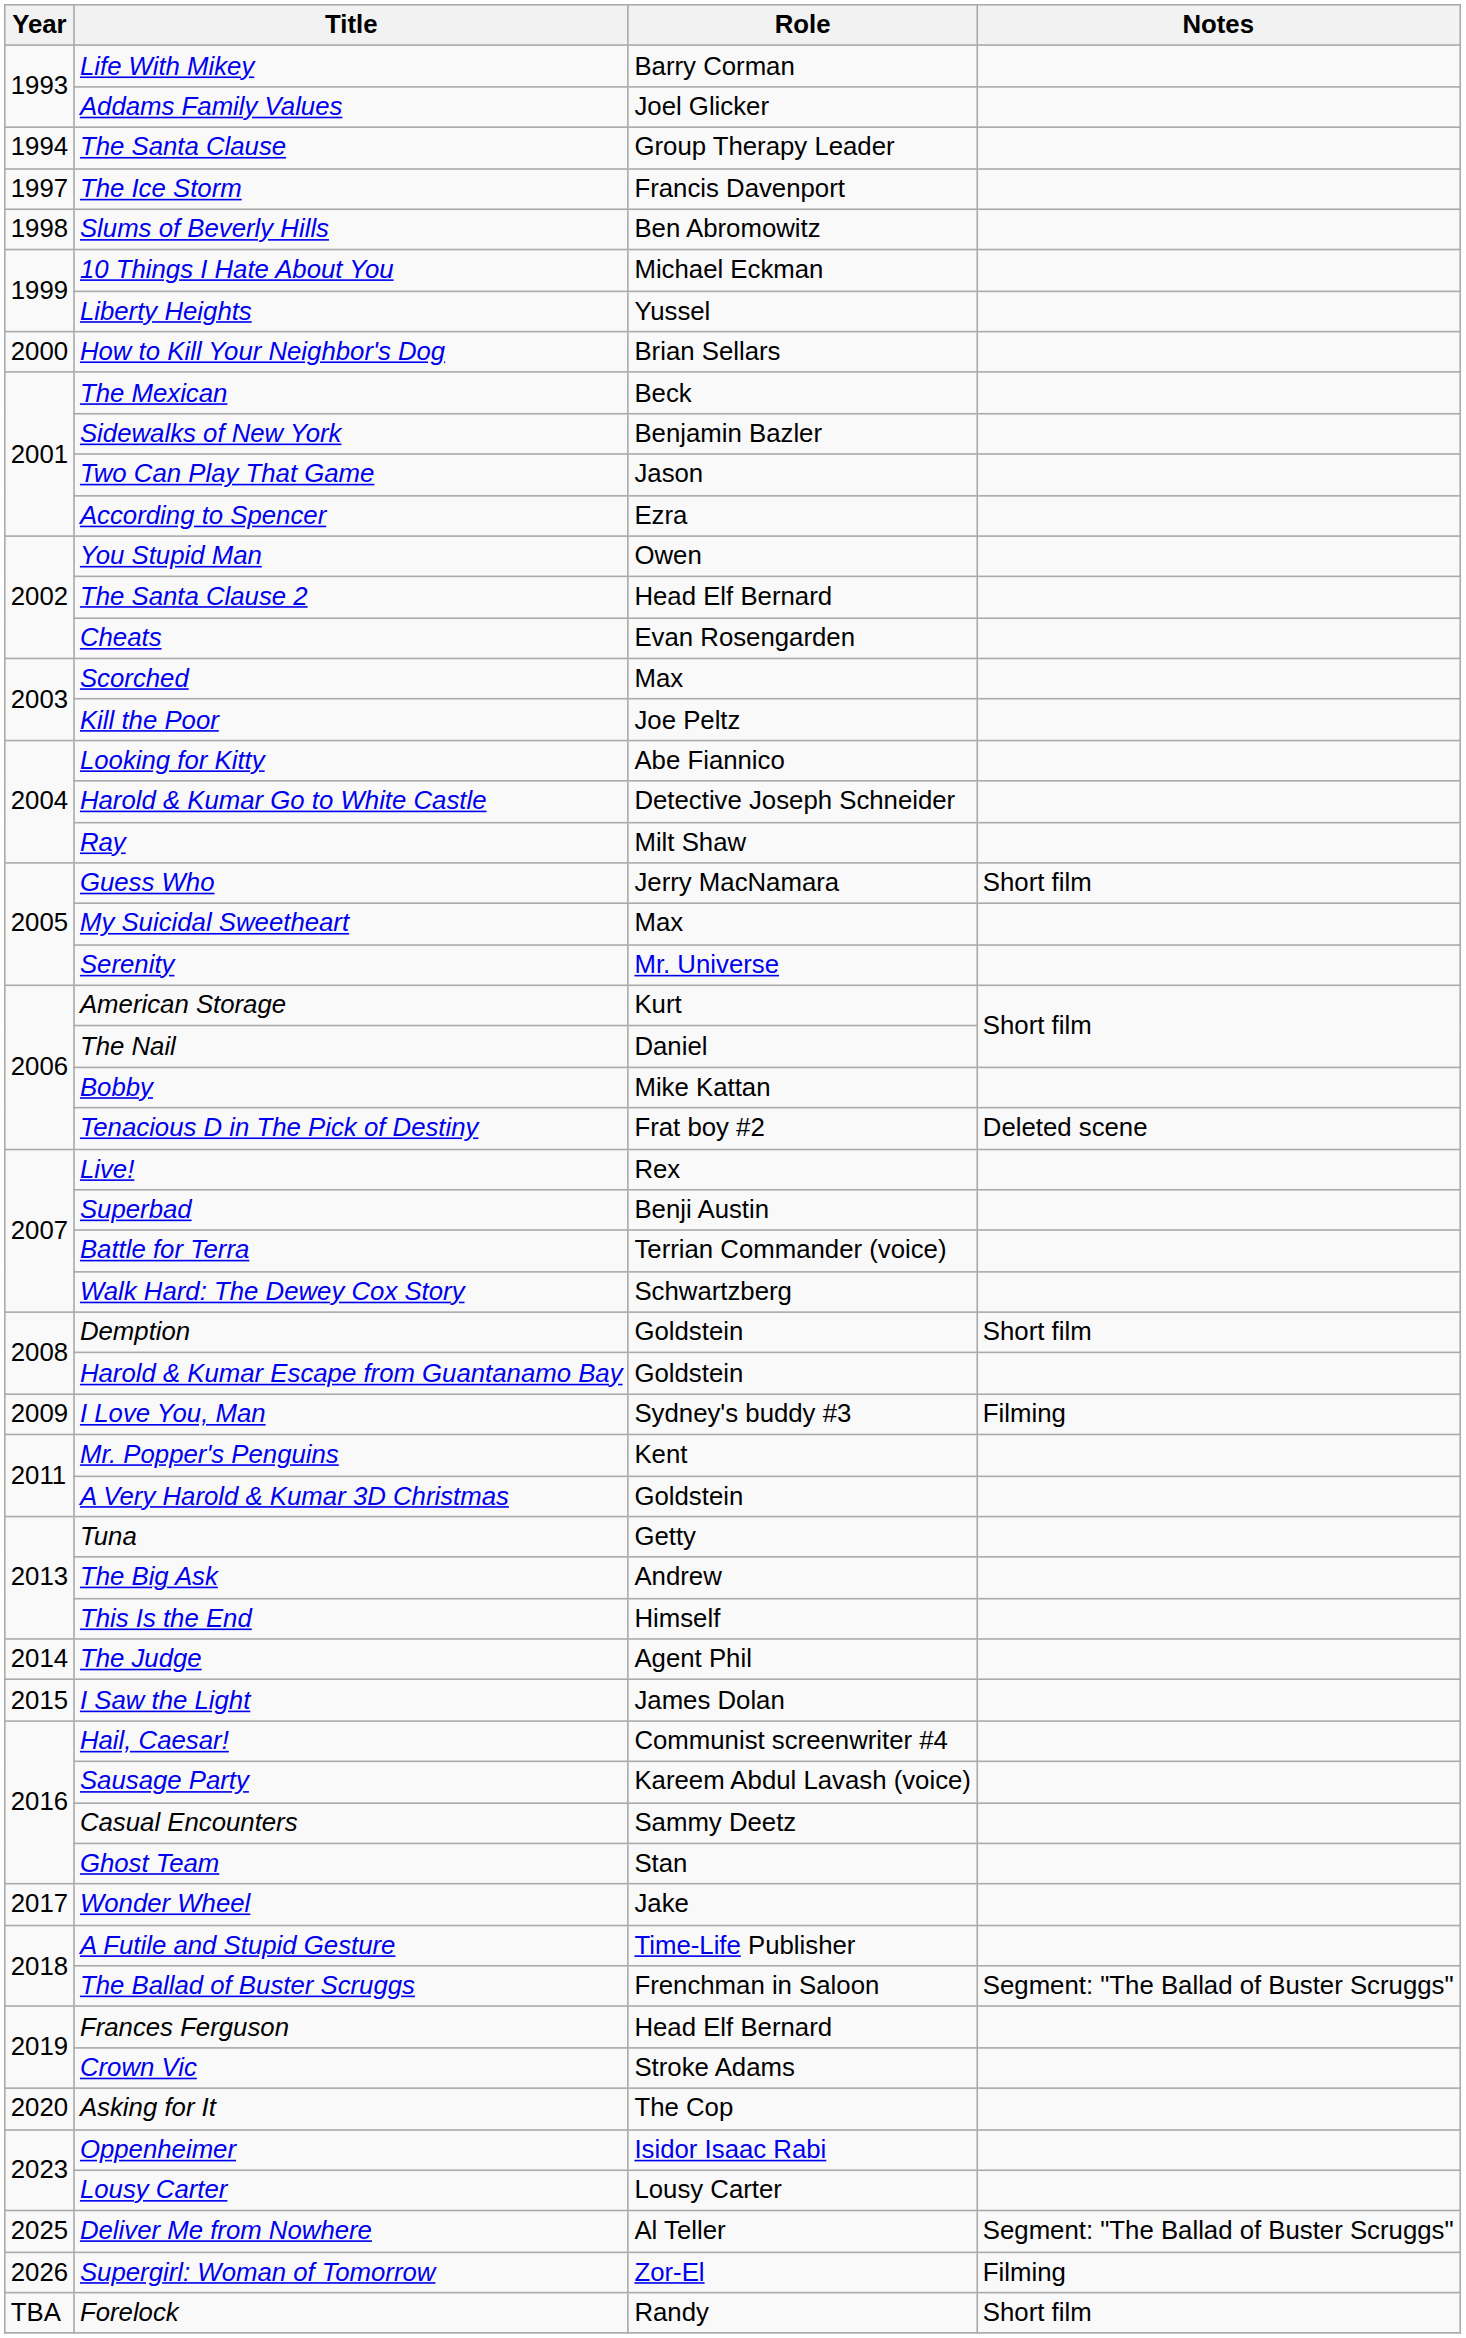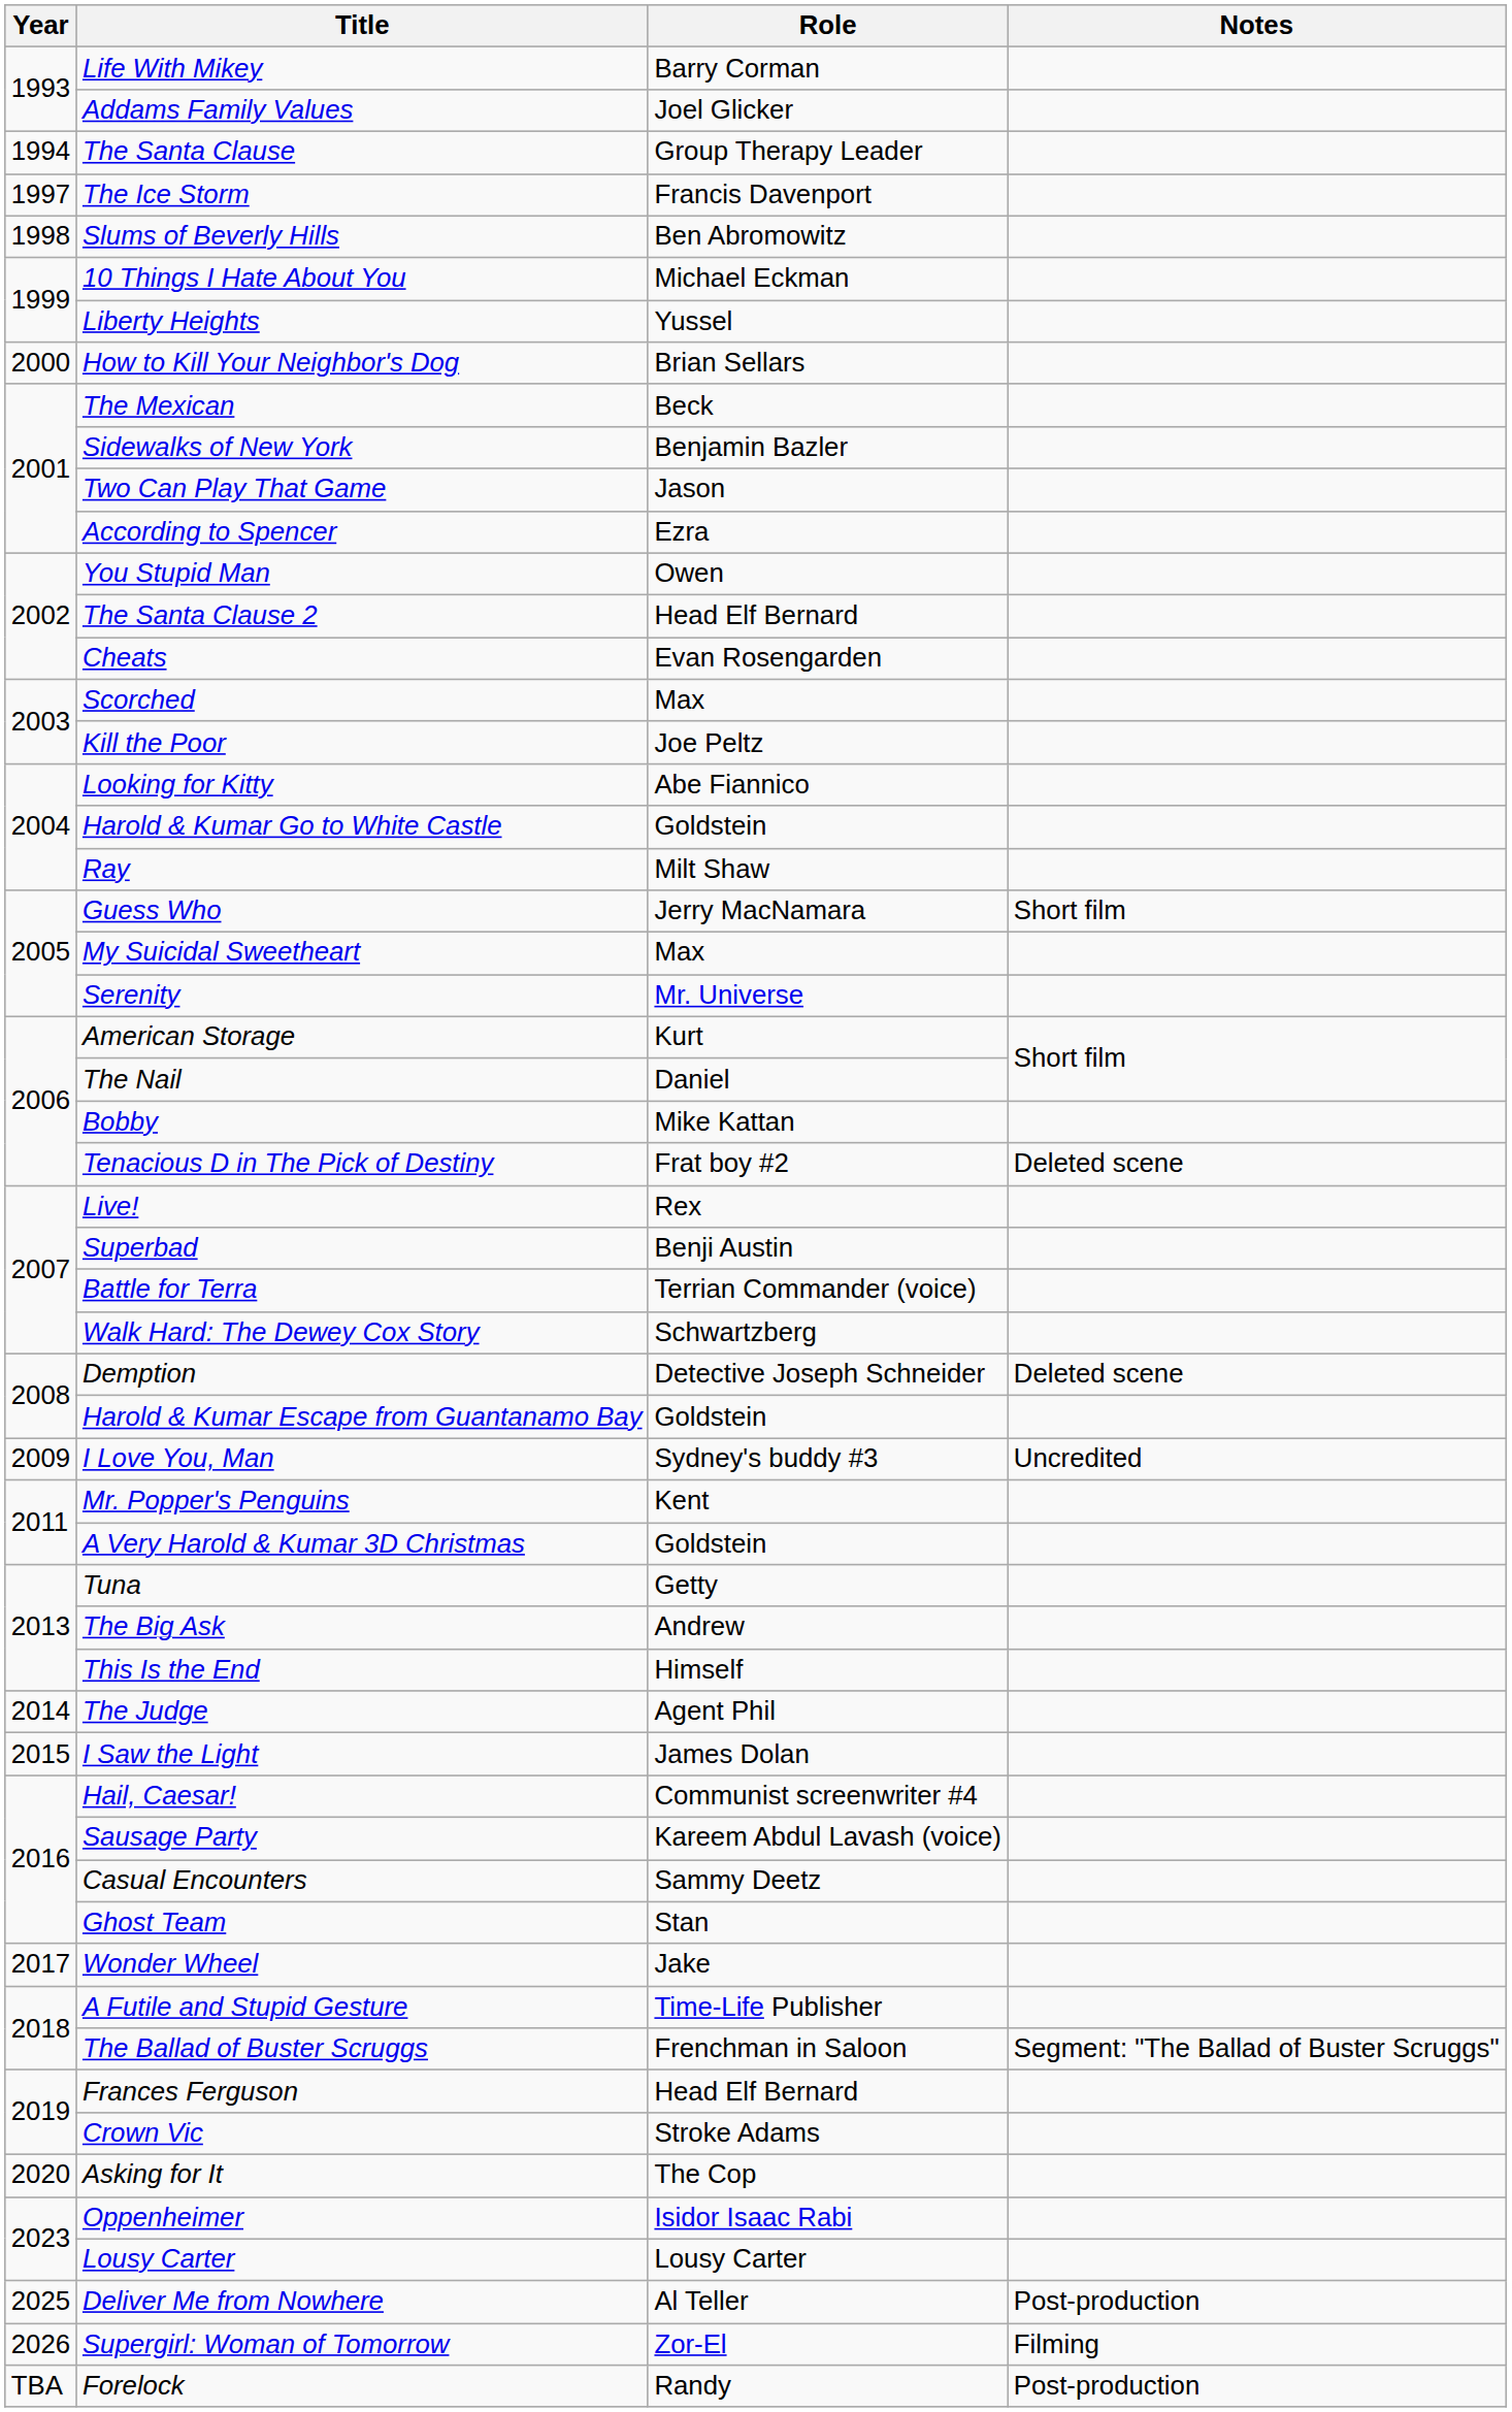Harold & Kumar Go to White Castle | Role: Detective Joseph Schneider -> Goldstein
Demption | Role: Goldstein -> Detective Joseph Schneider
Demption | Notes: Short film -> Deleted scene
I Love You, Man | Notes: Filming -> Uncredited
Deliver Me from Nowhere | Notes: Segment: "The Ballad of Buster Scruggs" -> Post-production
Forelock | Notes: Short film -> Post-production
